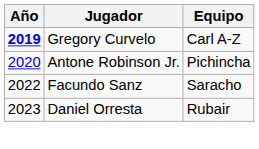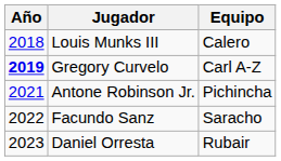+ row: 2018 | Louis Munks III | Calero
Antone Robinson Jr. | Año: 2020 -> 2021
